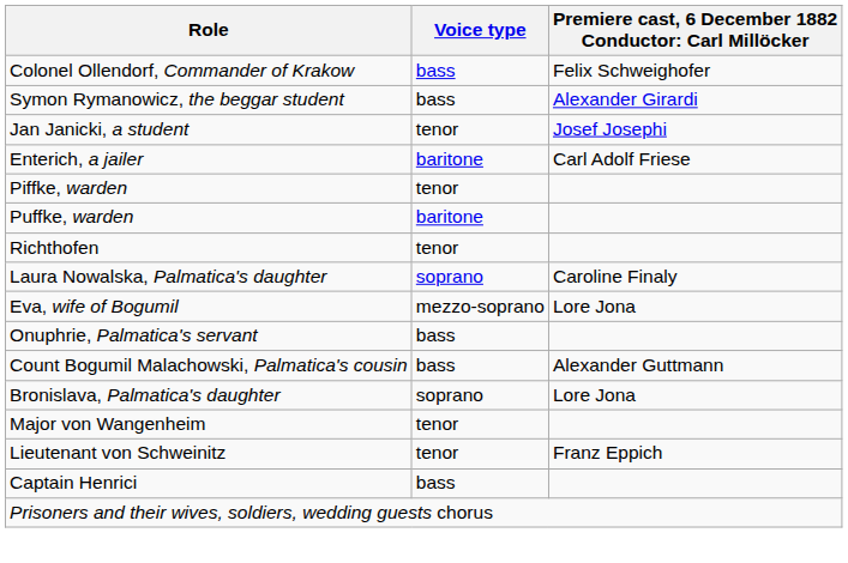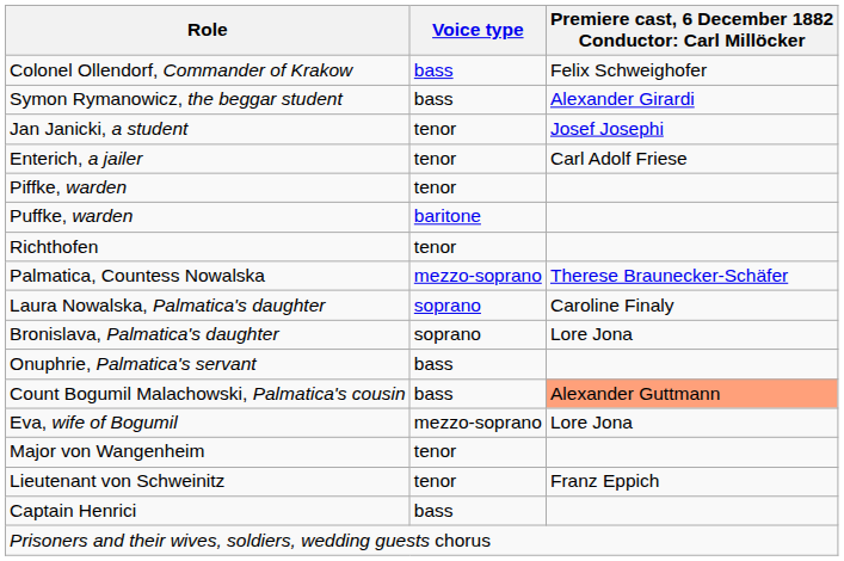Enterich, a jailer | Voice type: baritone -> tenor
+ row: Palmatica, Countess Nowalska | mezzo-soprano | Therese Braunecker-Schäfer
rows swapped: Bronislava, Palmatica's daughter <-> Eva, wife of Bogumil
Count Bogumil Malachowski, Palmatica's cousin | column 3: no background -> lightsalmon background
